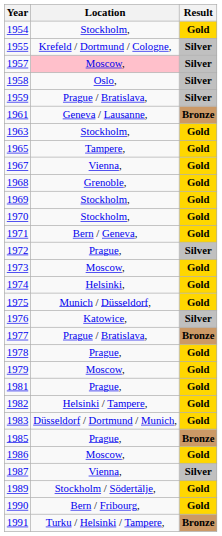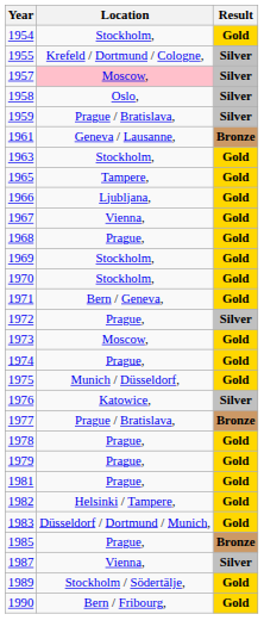+ row: 1966 | Ljubljana, | Gold
1968 | Location: Grenoble, -> Prague,
1974 | Location: Helsinki, -> Prague,
1979 | Location: Moscow, -> Prague,
- row: 1986 | Moscow, | Gold
- row: 1991 | Turku / Helsinki / Tampere, | Bronze
